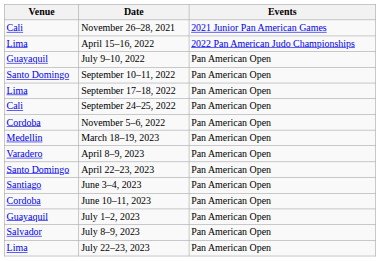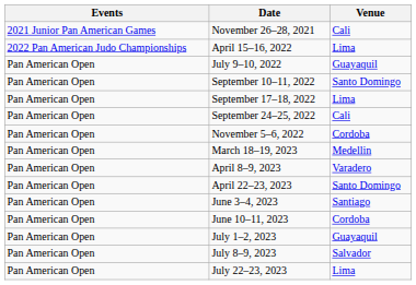columns swapped: Events <-> Venue
